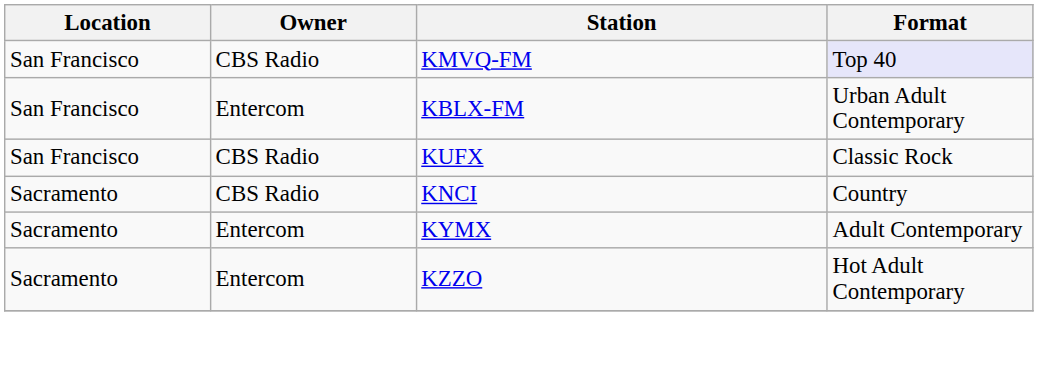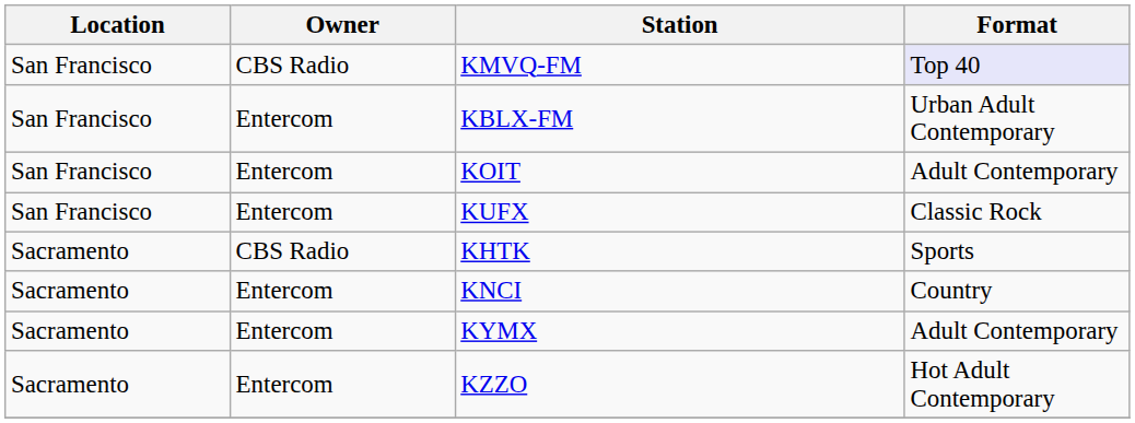+ row: San Francisco | Entercom | KOIT | Adult Contemporary
KUFX | Owner: CBS Radio -> Entercom
+ row: Sacramento | CBS Radio | KHTK | Sports
KNCI | Owner: CBS Radio -> Entercom
